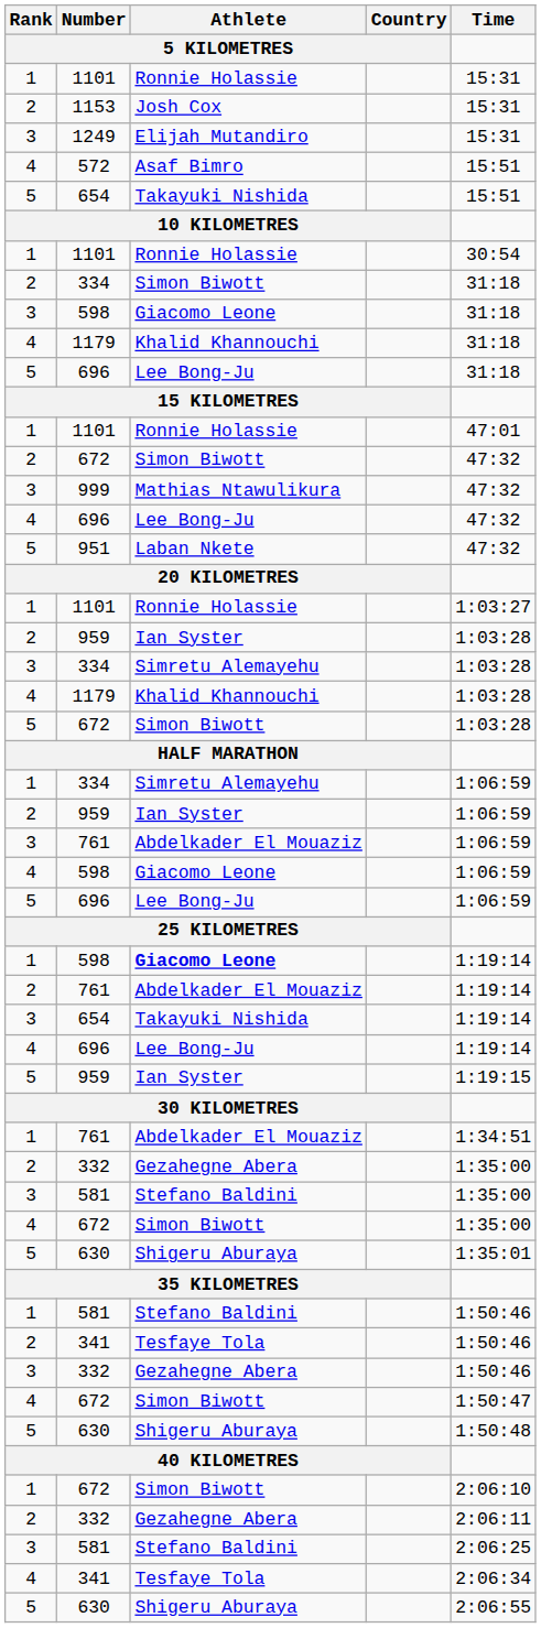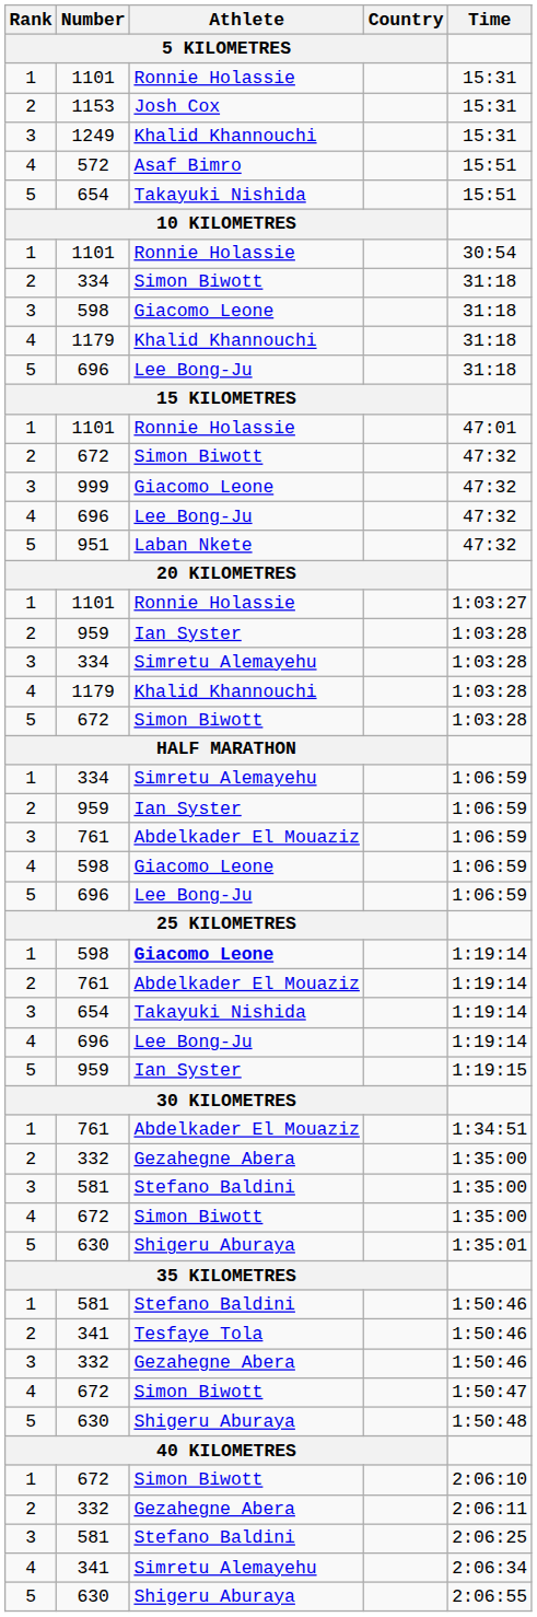1249 | Athlete / 5 KILOMETRES: Elijah Mutandiro -> Khalid Khannouchi
999 | Athlete / 5 KILOMETRES: Mathias Ntawulikura -> Giacomo Leone
4 / 341 | Athlete / 5 KILOMETRES: Tesfaye Tola -> Simretu Alemayehu
